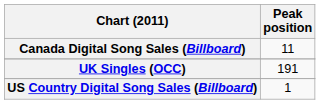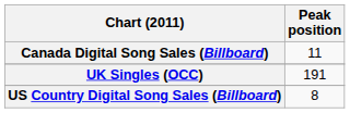US Country Digital Song Sales (Billboard) | Peak position: 1 -> 8
